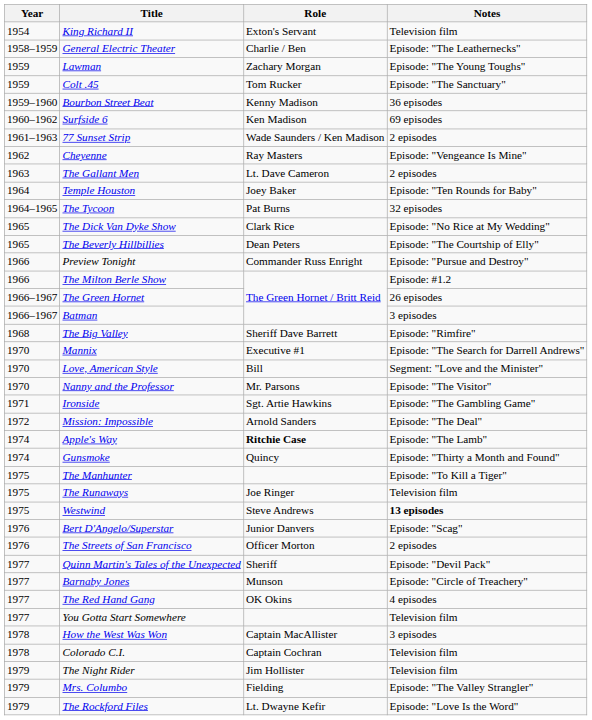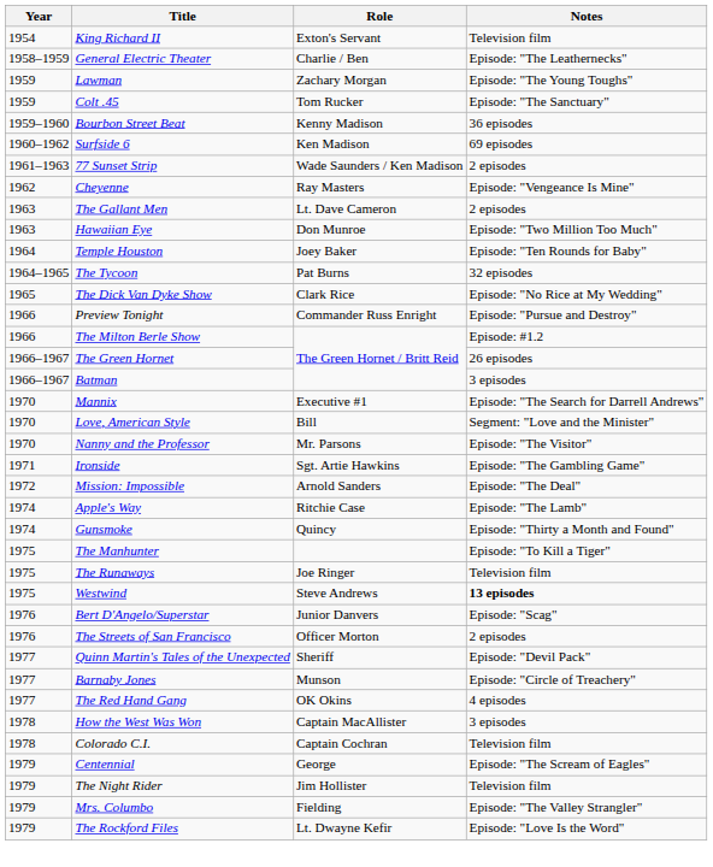+ row: 1963 | Hawaiian Eye | Don Munroe | Episode: "Two Million Too Much"
- row: 1965 | The Beverly Hillbillies | Dean Peters | Episode: "The Courtship of Elly"
- row: 1968 | The Big Valley | Sheriff Dave Barrett | Episode: "Rimfire"
Apple's Way | Role: bold -> normal
- row: 1977 | You Gotta Start Somewhere | Television film
+ row: 1979 | Centennial | George | Episode: "The Scream of Eagles"
